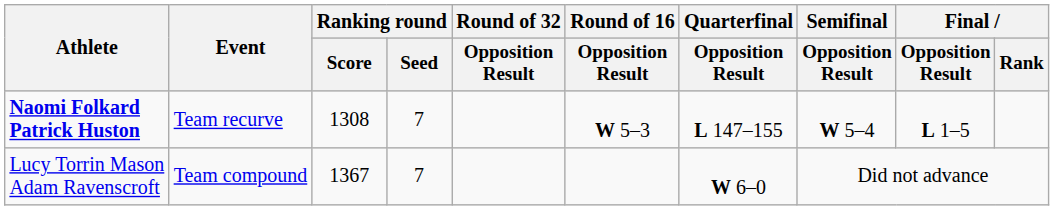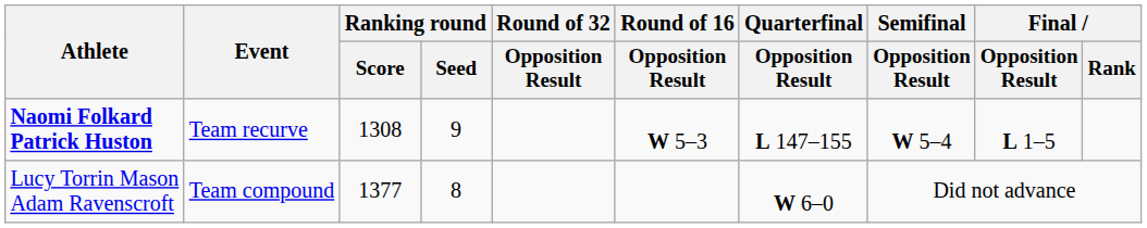Naomi Folkard Patrick Huston | Ranking round / Seed: 7 -> 9
Lucy Torrin Mason Adam Ravenscroft | Ranking round / Score: 1367 -> 1377
Lucy Torrin Mason Adam Ravenscroft | Ranking round / Seed: 7 -> 8
